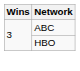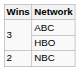+ row: 2 | NBC
